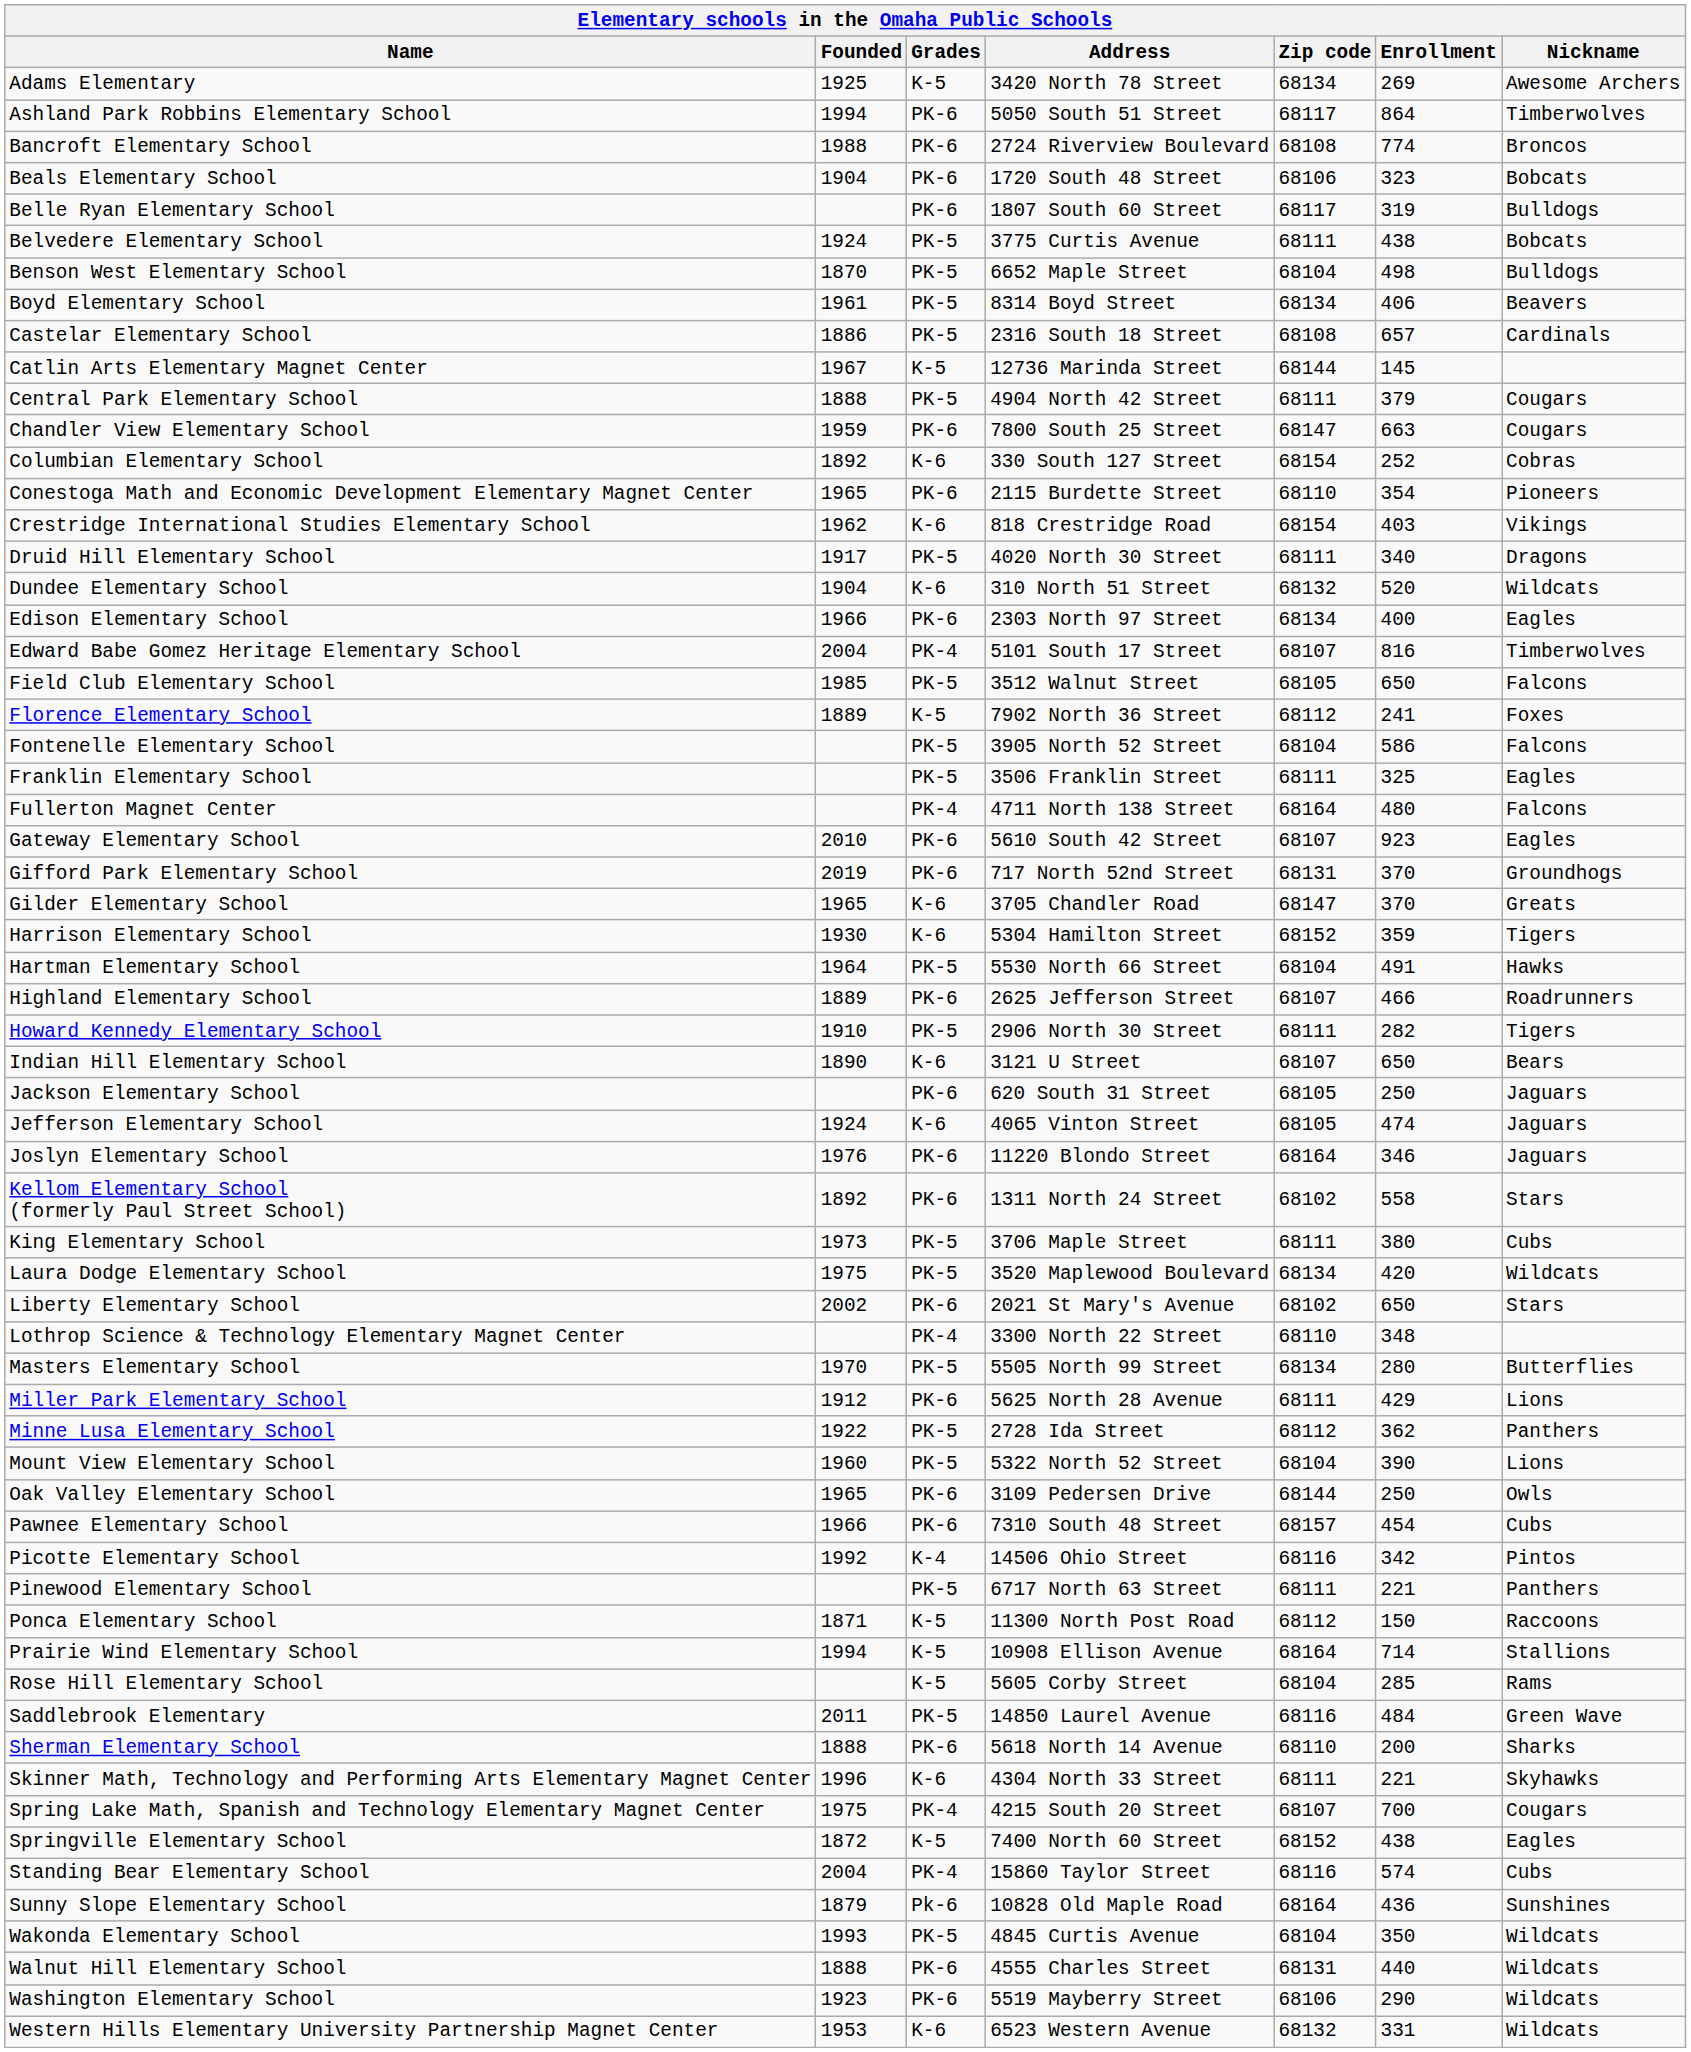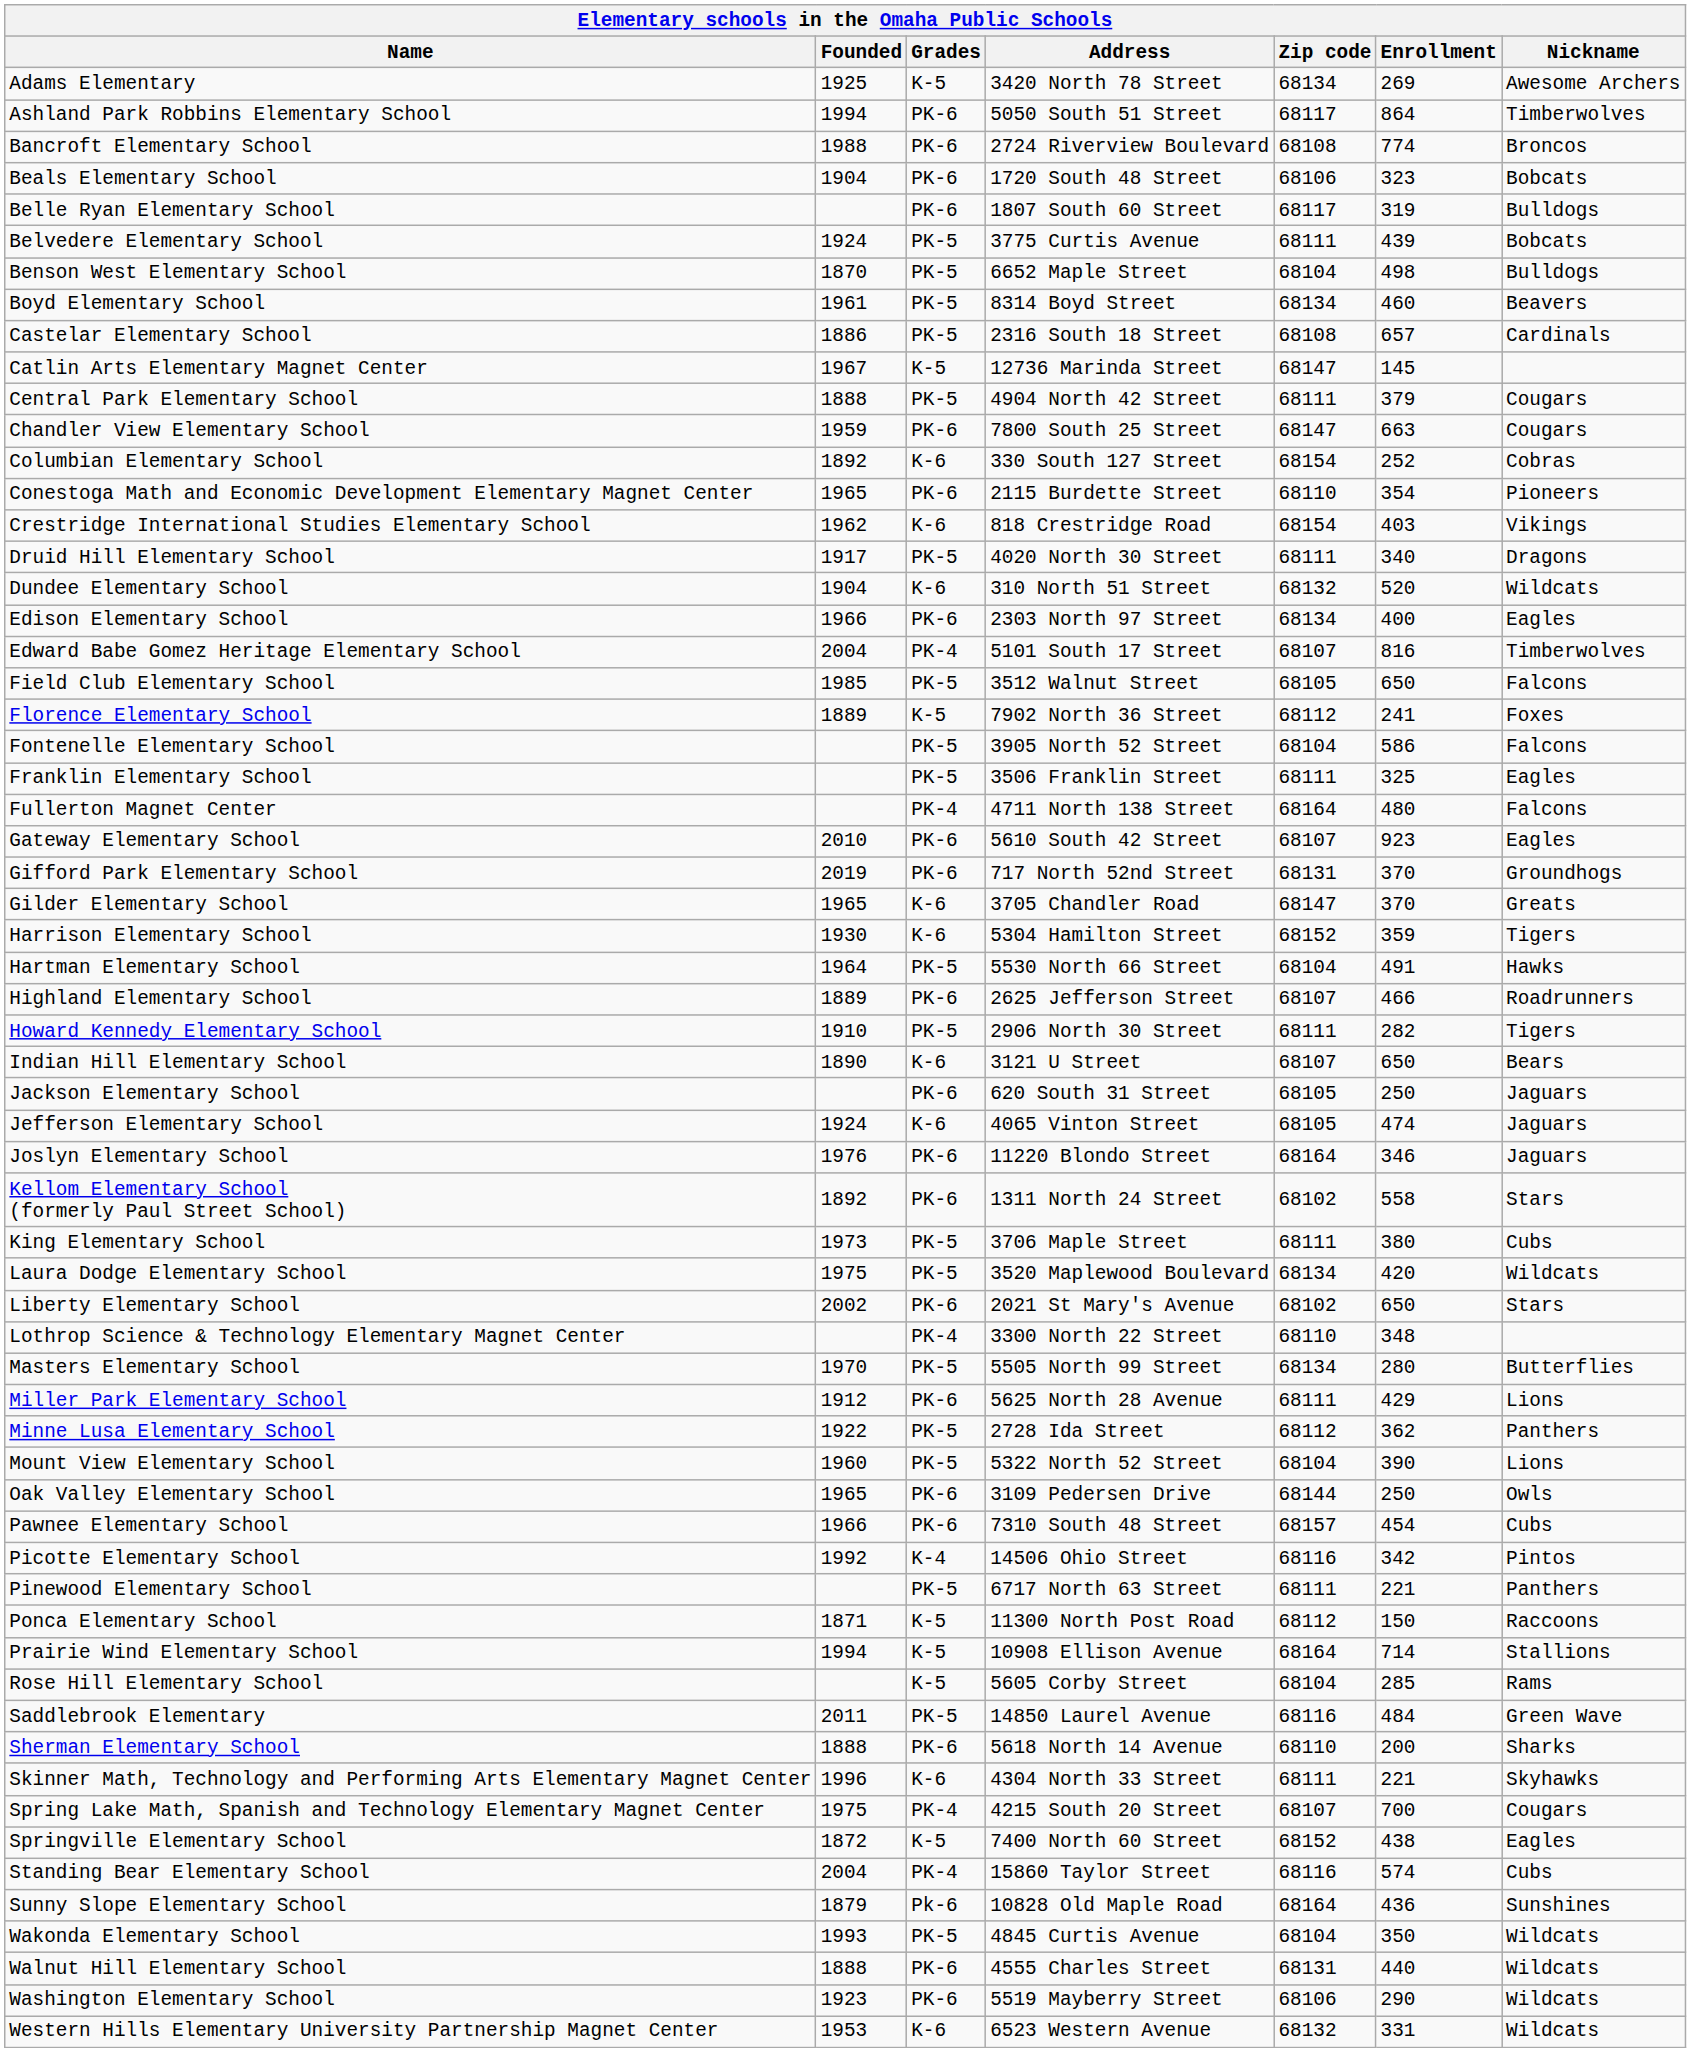Belvedere Elementary School | Enrollment: 438 -> 439
Boyd Elementary School | Enrollment: 406 -> 460
Catlin Arts Elementary Magnet Center | Zip code: 68144 -> 68147
